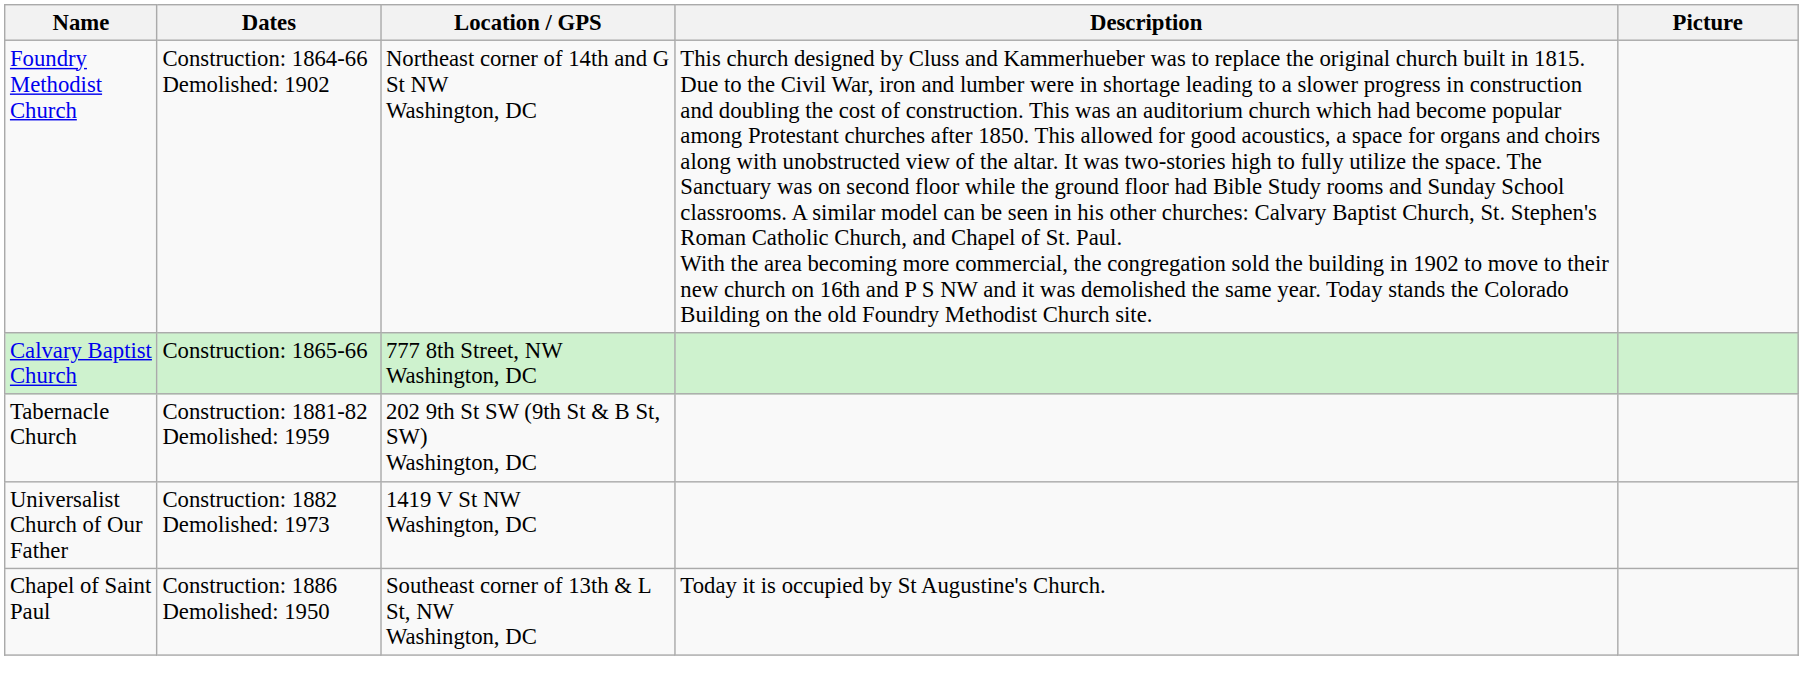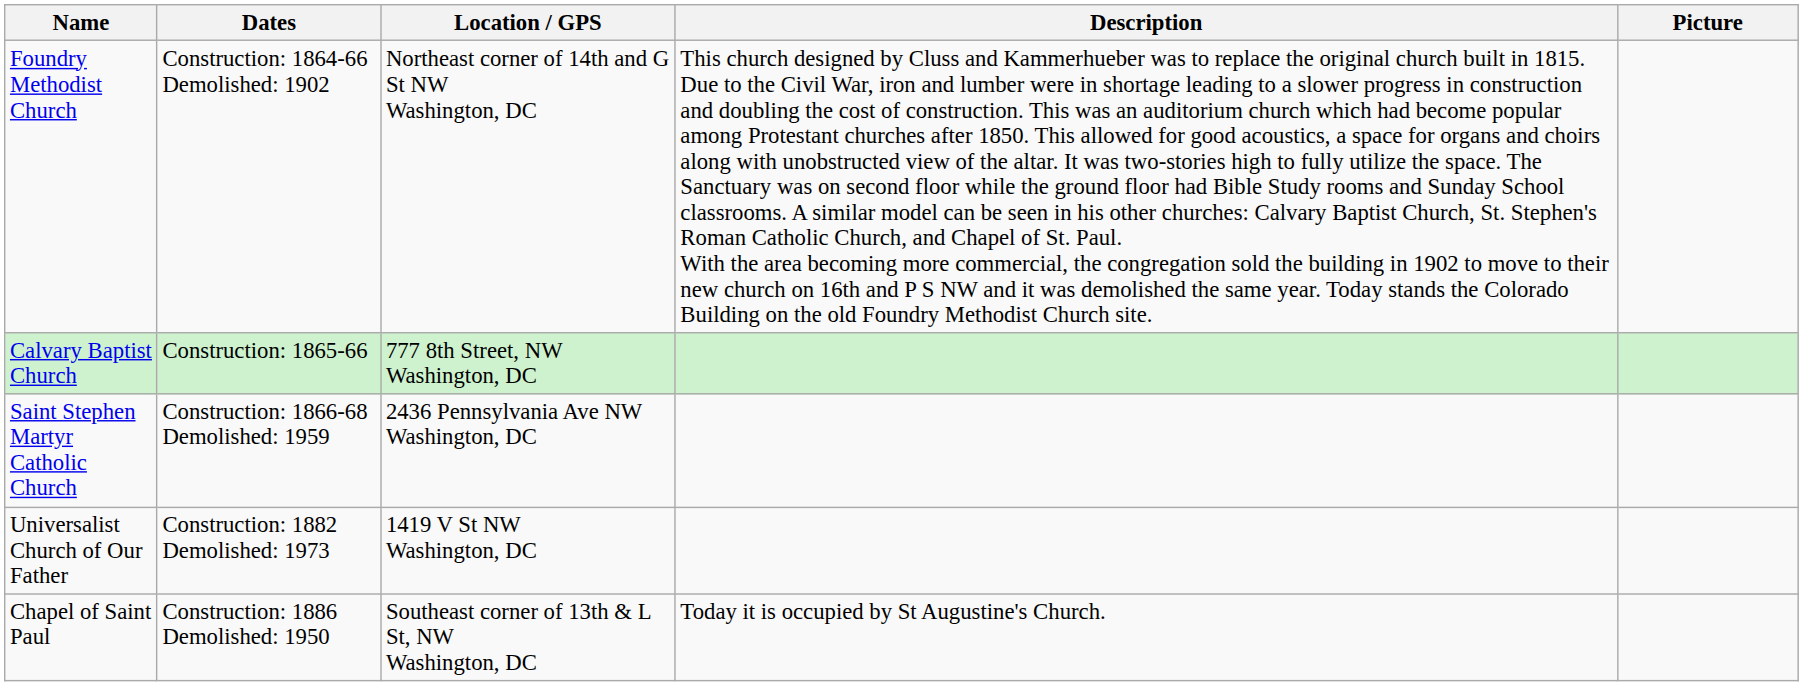+ row: Saint Stephen Martyr Catholic Church | Construction: 1866-68 Demolished: 1959 | 2436 Pennsylvania Ave NW Washington, DC
- row: Tabernacle Church | Construction: 1881-82 Demolished: 1959 | 202 9th St SW (9th St & B St, SW) Washington, DC
